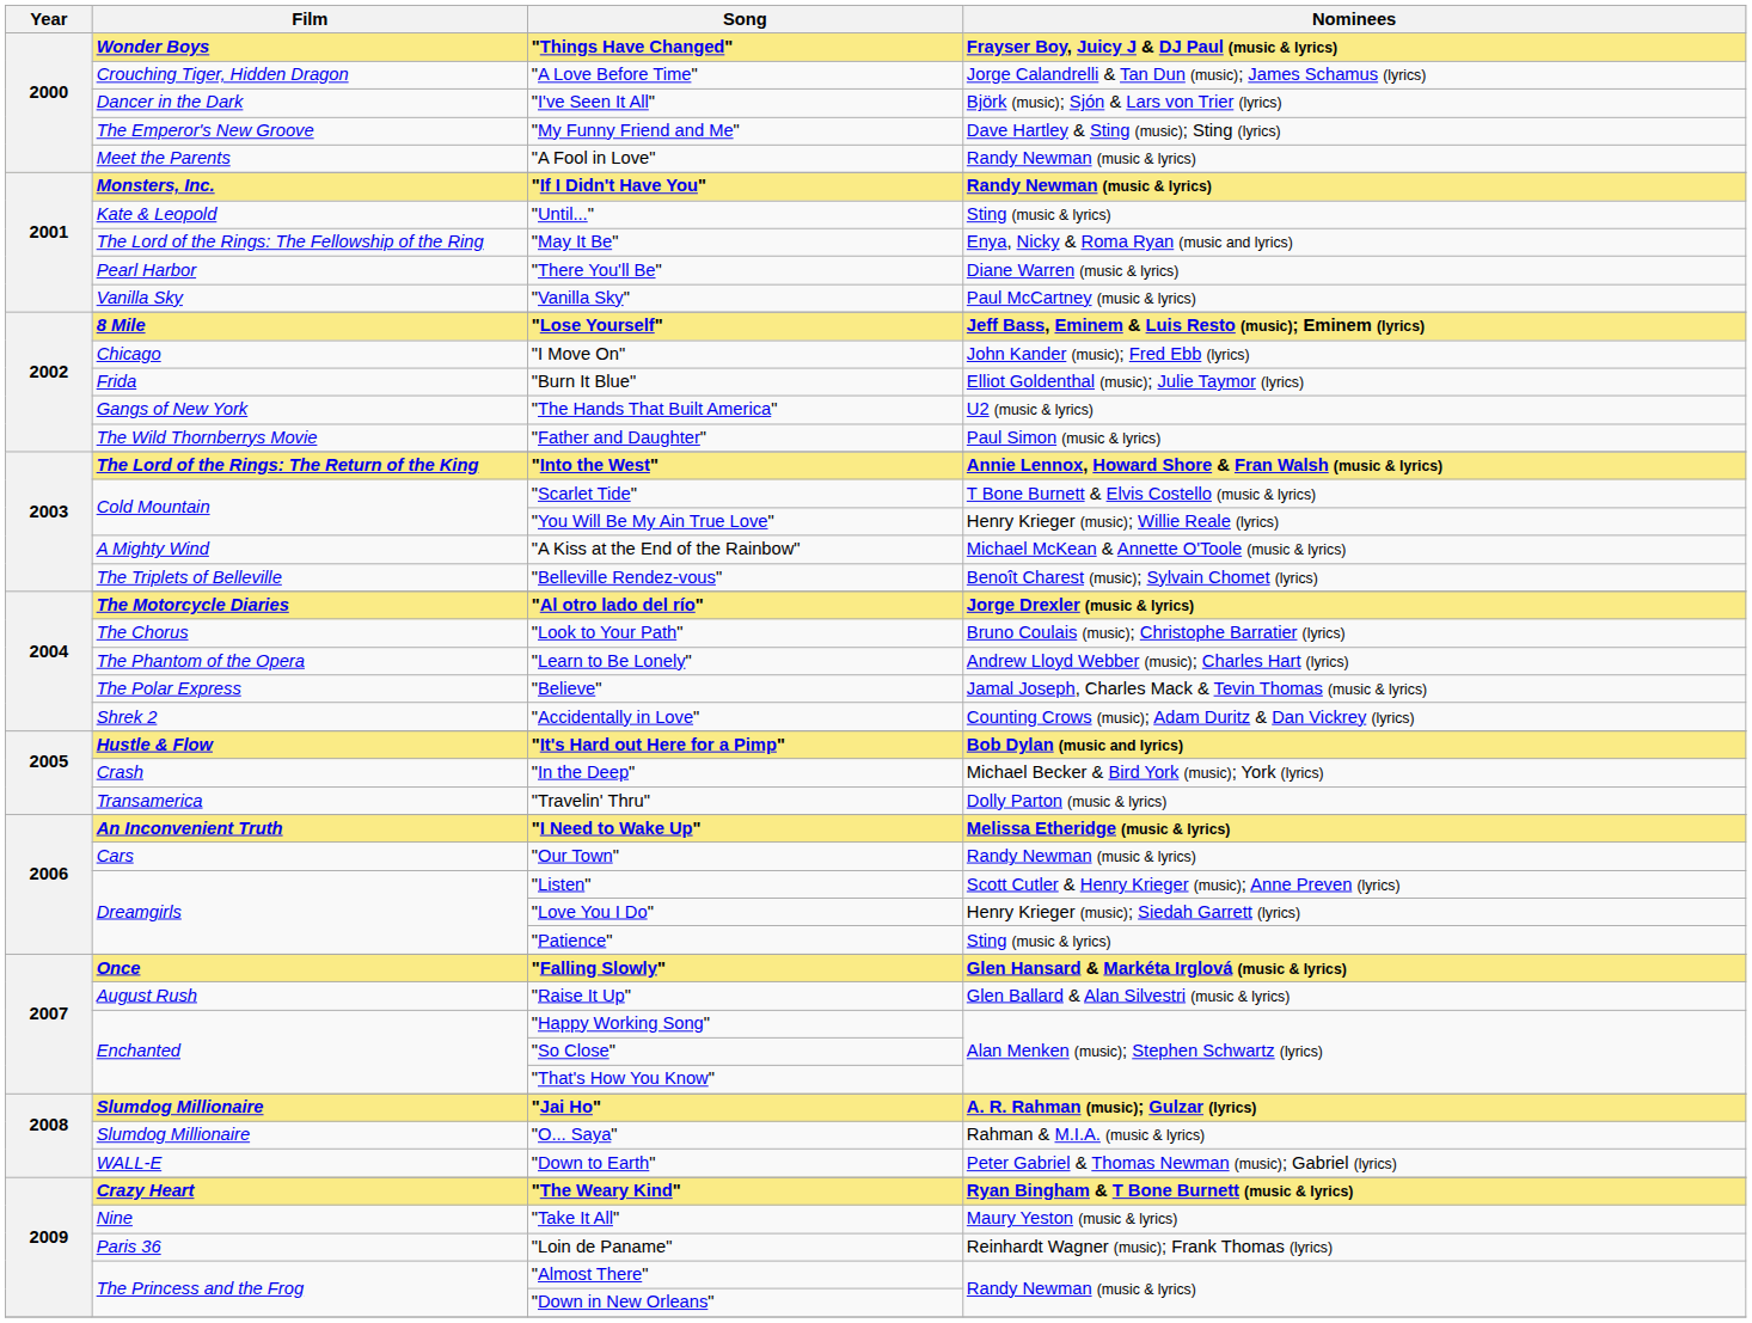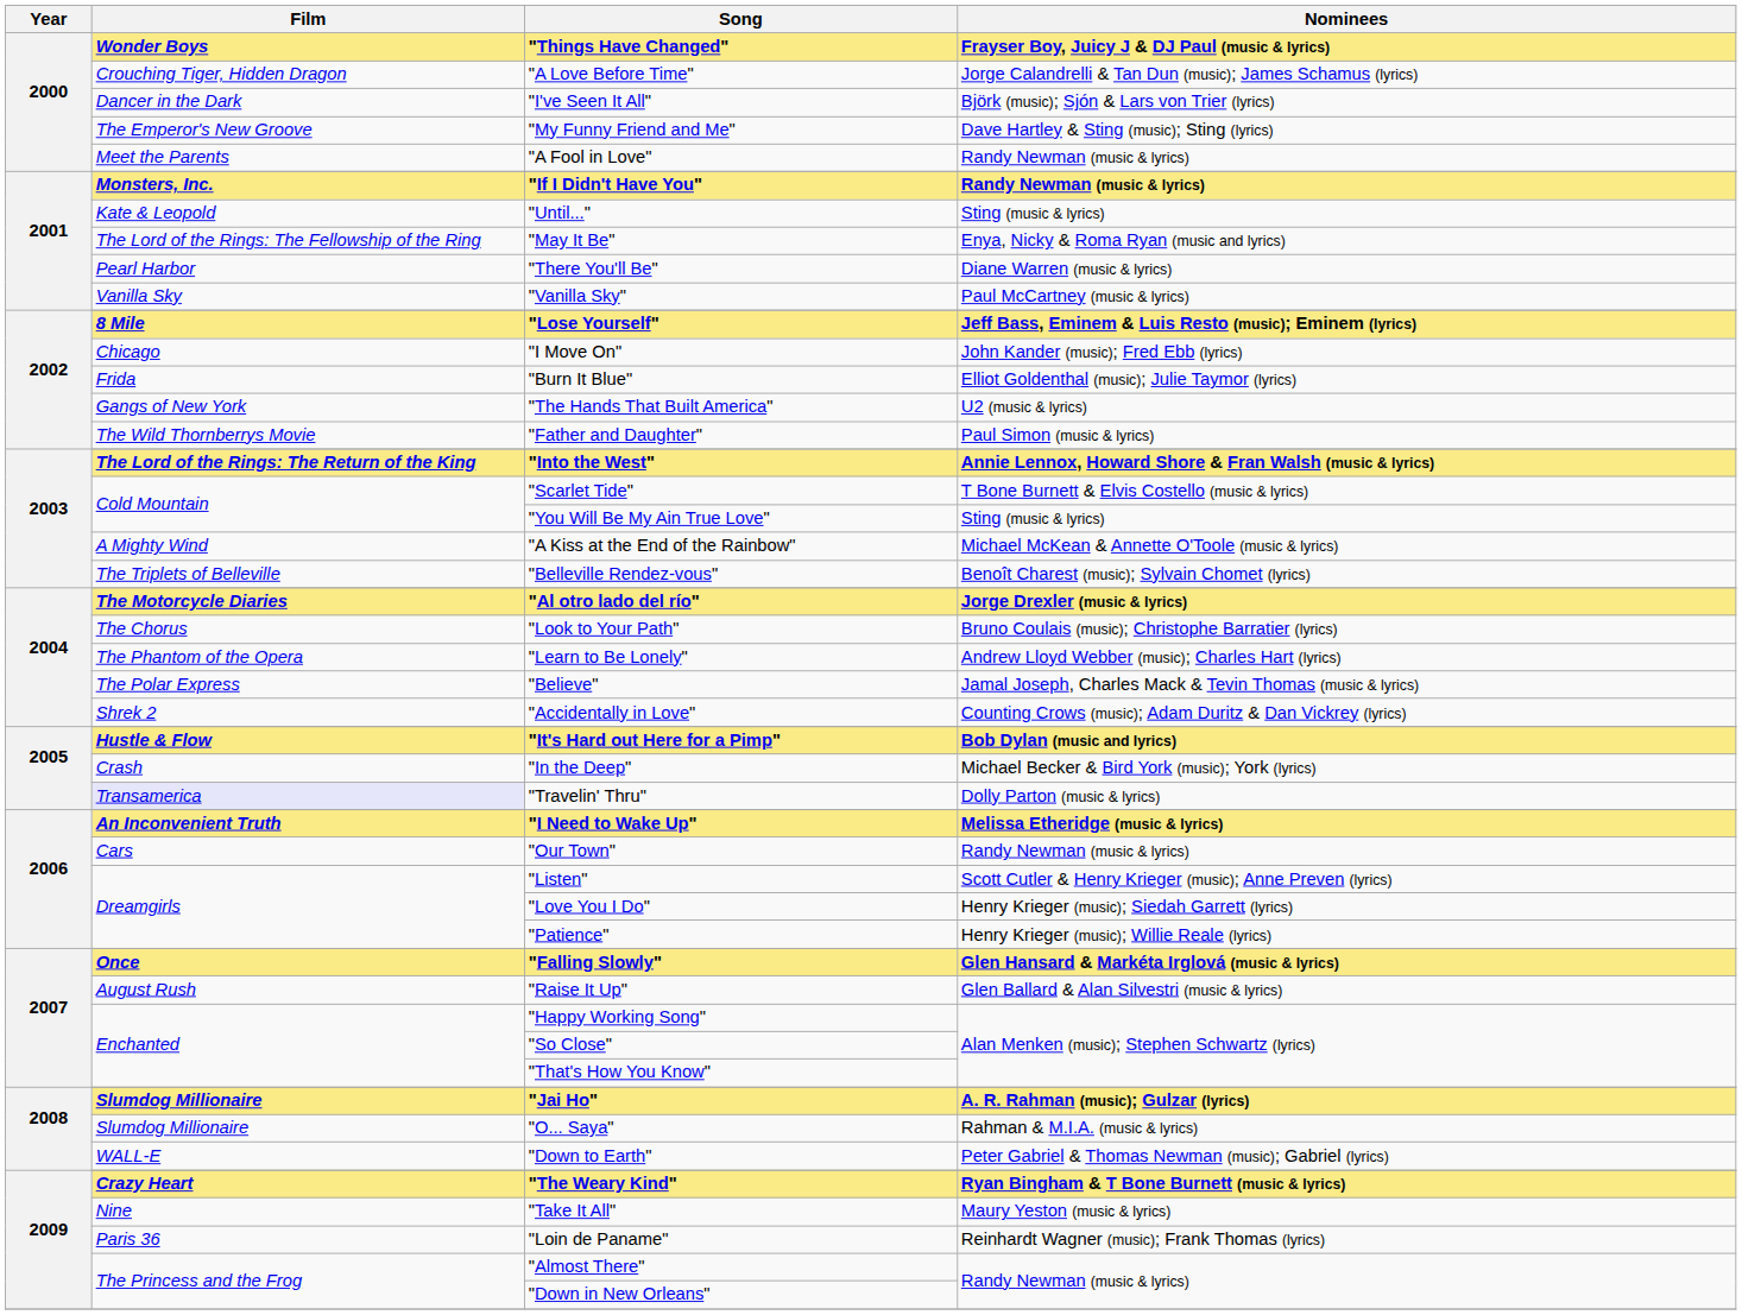"You Will Be My Ain True Love" | Nominees: Henry Krieger (music); Willie Reale (lyrics) -> Sting (music & lyrics)
"Travelin' Thru" | Film: no background -> lavender background
"Patience" | Nominees: Sting (music & lyrics) -> Henry Krieger (music); Willie Reale (lyrics)
